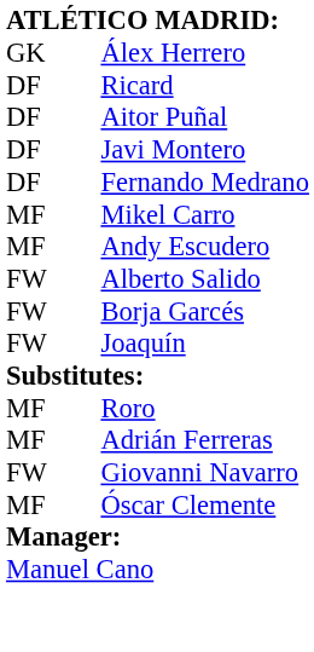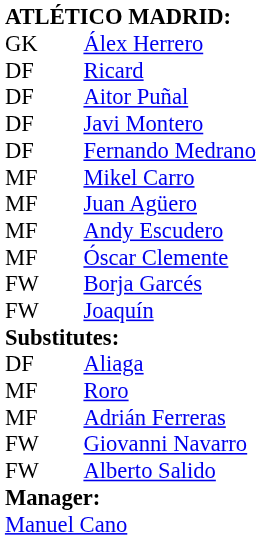+ row: MF | Juan Agüero
rows swapped: Óscar Clemente <-> Alberto Salido
+ row: DF | Aliaga
